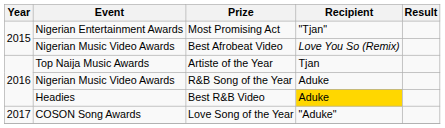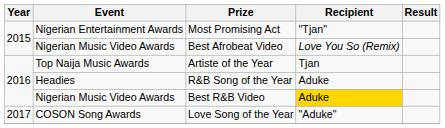R&B Song of the Year | Event: Nigerian Music Video Awards -> Headies
Best R&B Video | Event: Headies -> Nigerian Music Video Awards
